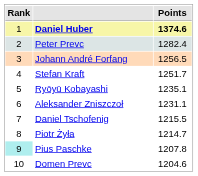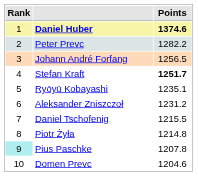Peter Prevc | Points: 1282.4 -> 1282.2
Stefan Kraft | Points: normal -> bold
Aleksander Zniszczoł | Points: 1231.1 -> 1231.2
Piotr Żyła | Points: 1214.7 -> 1214.8
